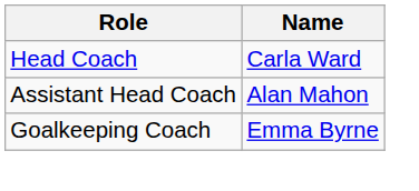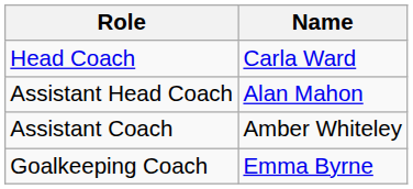+ row: Assistant Coach | Amber Whiteley
